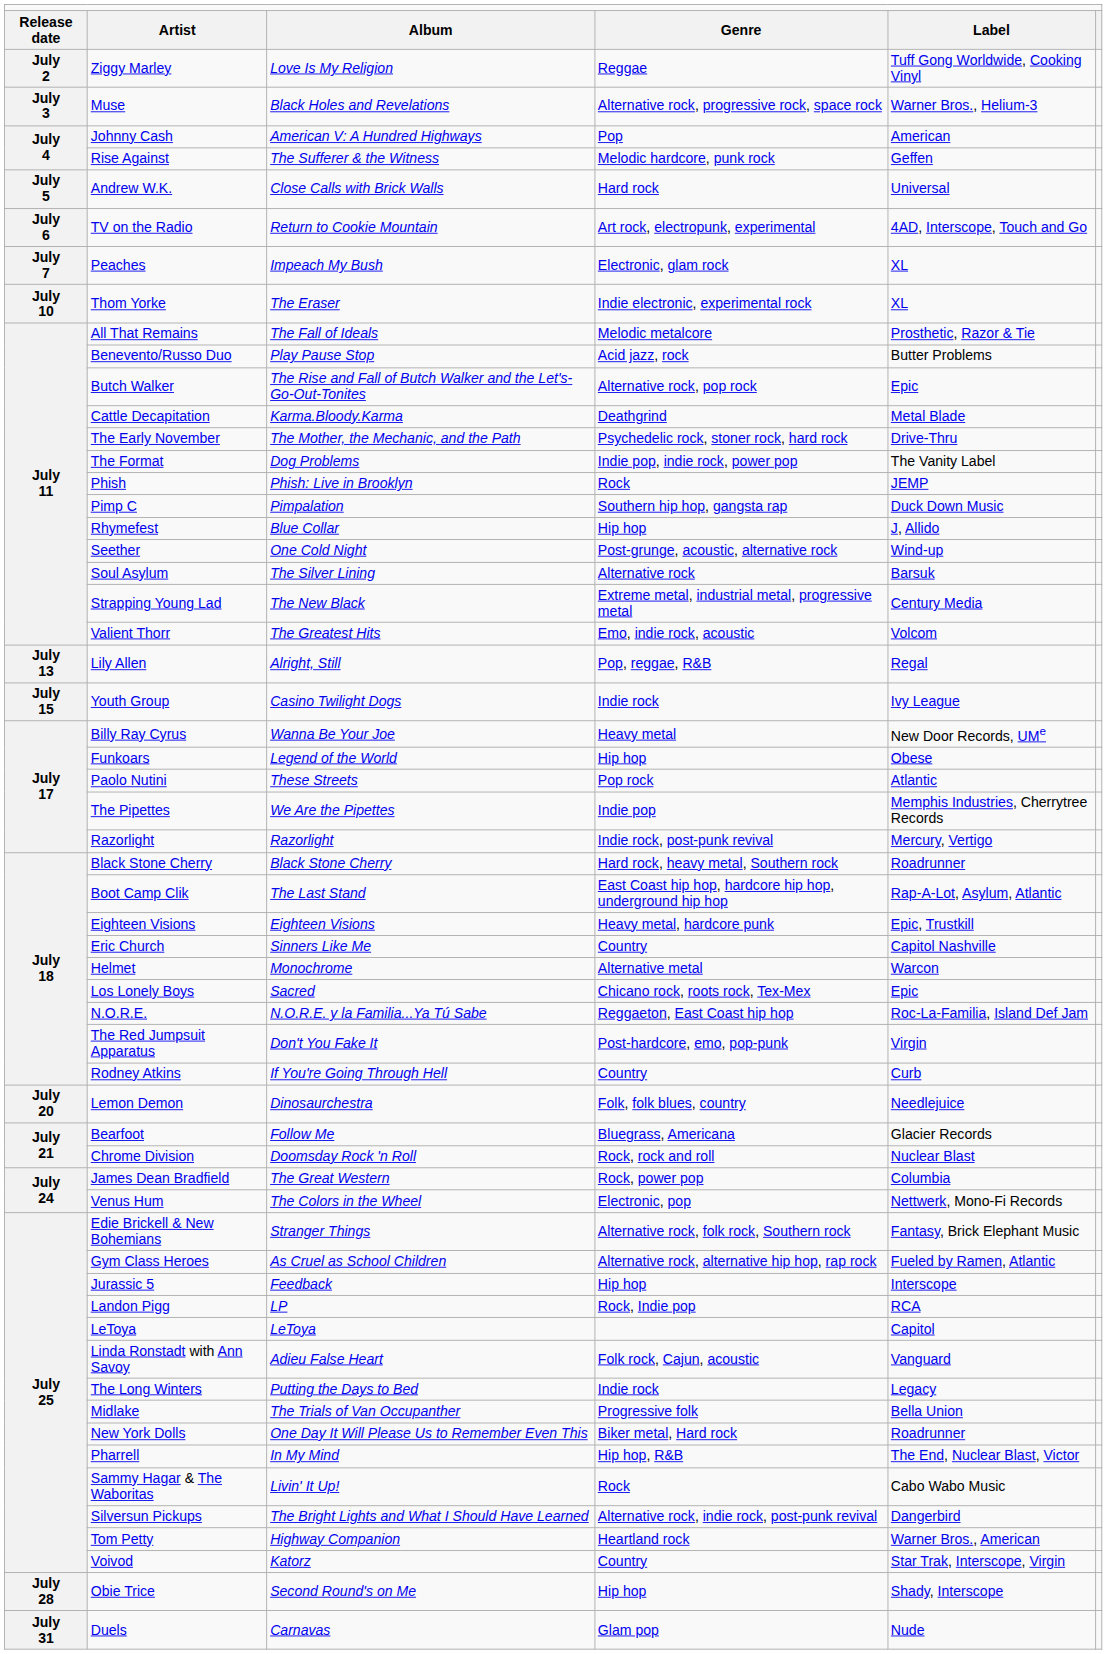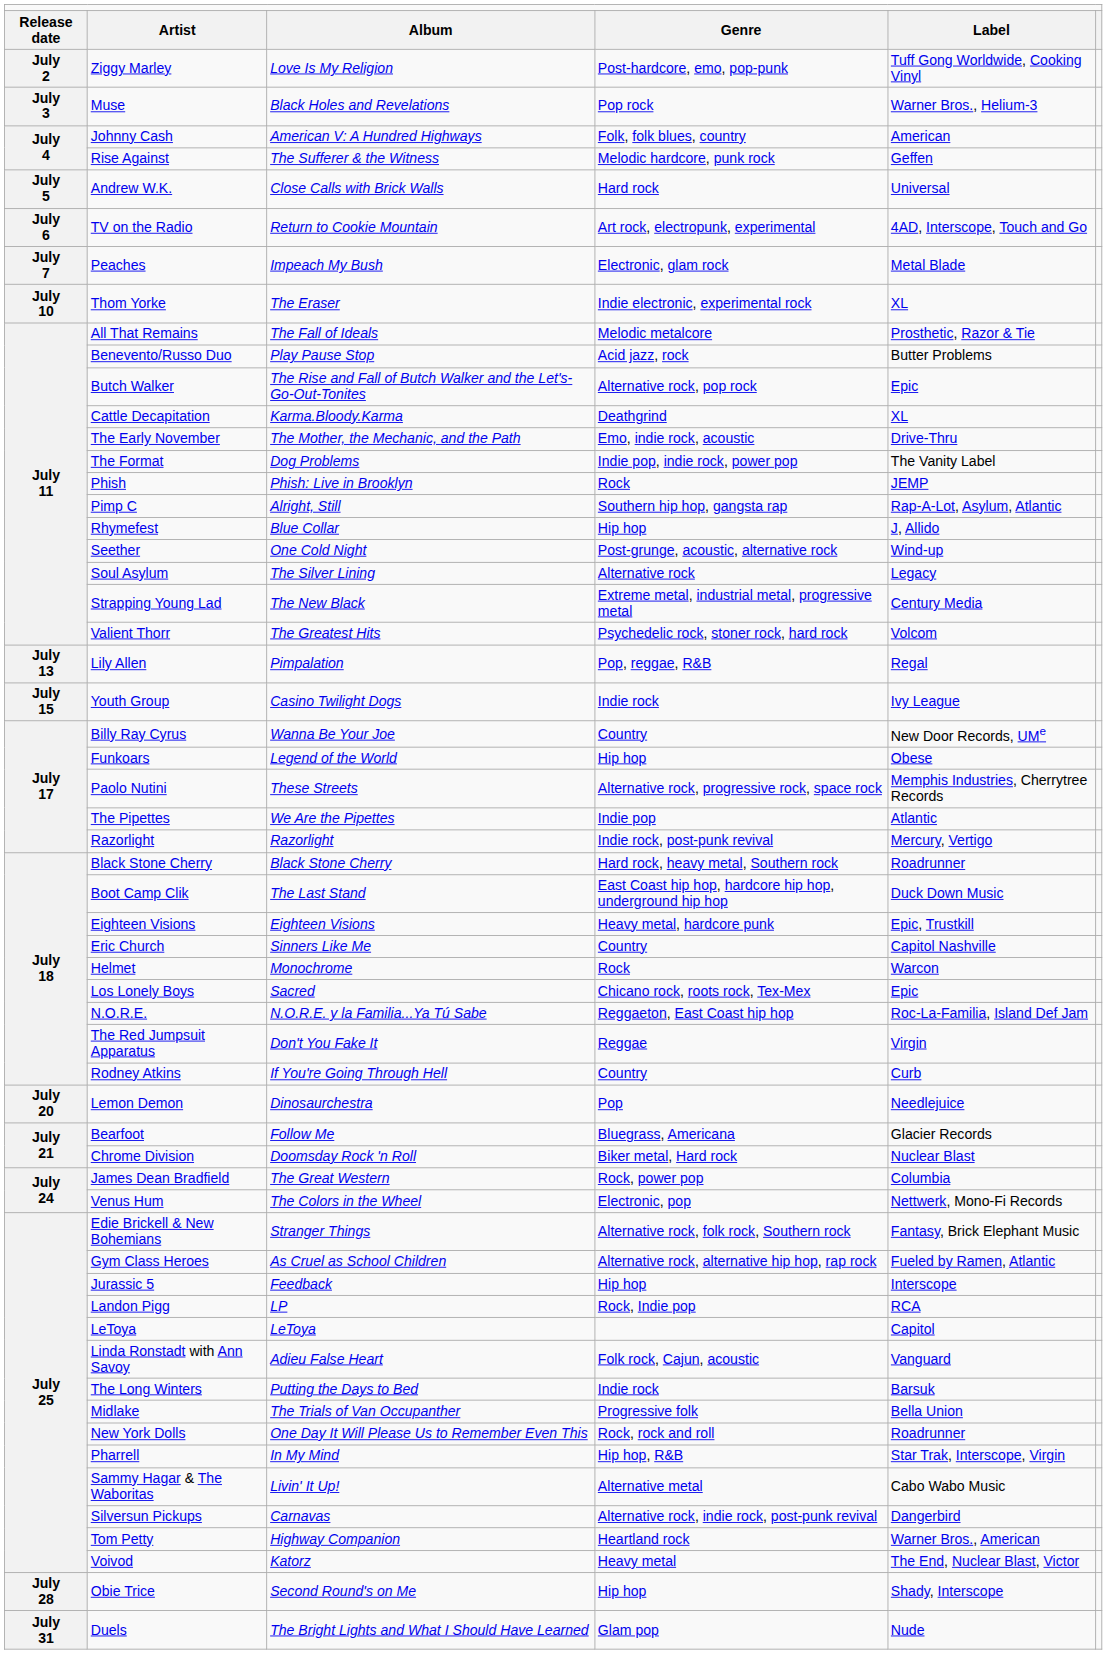Ziggy Marley | column 4: Reggae -> Post-hardcore, emo, pop-punk
Muse | column 4: Alternative rock, progressive rock, space rock -> Pop rock
Johnny Cash | column 4: Pop -> Folk, folk blues, country
Peaches | column 5: XL -> Metal Blade
Cattle Decapitation | column 5: Metal Blade -> XL
The Early November | column 4: Psychedelic rock, stoner rock, hard rock -> Emo, indie rock, acoustic
Pimp C | column 3: Pimpalation -> Alright, Still
Pimp C | column 5: Duck Down Music -> Rap-A-Lot, Asylum, Atlantic
Soul Asylum | column 5: Barsuk -> Legacy
Valient Thorr | column 4: Emo, indie rock, acoustic -> Psychedelic rock, stoner rock, hard rock
Lily Allen | column 3: Alright, Still -> Pimpalation
Billy Ray Cyrus | column 4: Heavy metal -> Country
Paolo Nutini | column 4: Pop rock -> Alternative rock, progressive rock, space rock
Paolo Nutini | column 5: Atlantic -> Memphis Industries, Cherrytree Records
The Pipettes | column 5: Memphis Industries, Cherrytree Records -> Atlantic
Boot Camp Clik | column 5: Rap-A-Lot, Asylum, Atlantic -> Duck Down Music
Helmet | column 4: Alternative metal -> Rock
The Red Jumpsuit Apparatus | column 4: Post-hardcore, emo, pop-punk -> Reggae
Lemon Demon | column 4: Folk, folk blues, country -> Pop
Chrome Division | column 4: Rock, rock and roll -> Biker metal, Hard rock
The Long Winters | column 5: Legacy -> Barsuk
New York Dolls | column 4: Biker metal, Hard rock -> Rock, rock and roll
Pharrell | column 5: The End, Nuclear Blast, Victor -> Star Trak, Interscope, Virgin
Sammy Hagar & The Waboritas | column 4: Rock -> Alternative metal
Silversun Pickups | column 3: The Bright Lights and What I Should Have Learned -> Carnavas
Voivod | column 4: Country -> Heavy metal
Voivod | column 5: Star Trak, Interscope, Virgin -> The End, Nuclear Blast, Victor
Duels | column 3: Carnavas -> The Bright Lights and What I Should Have Learned
